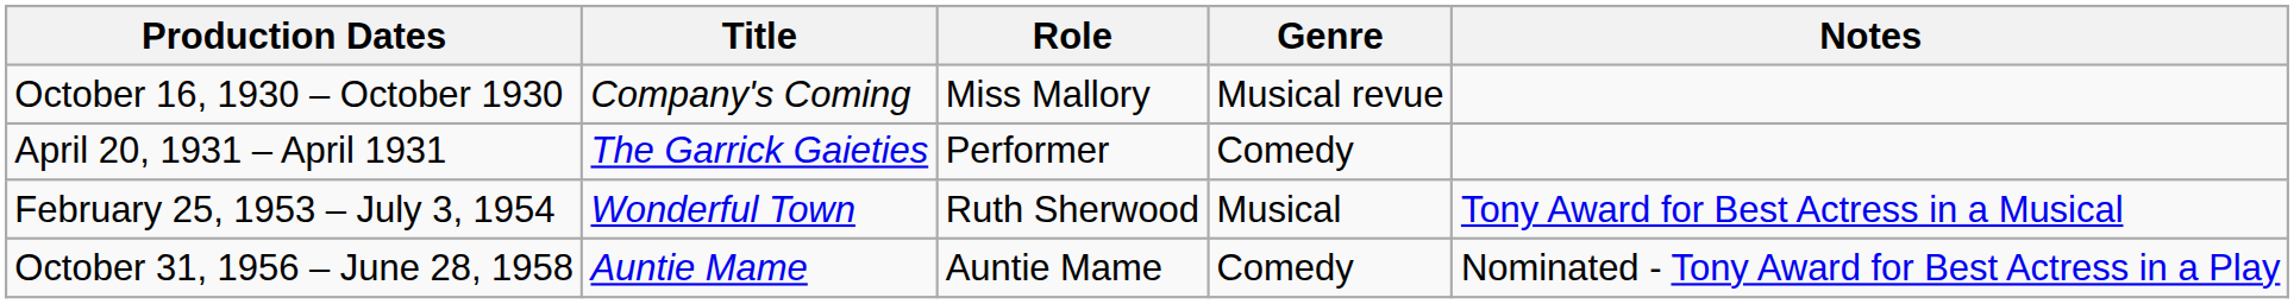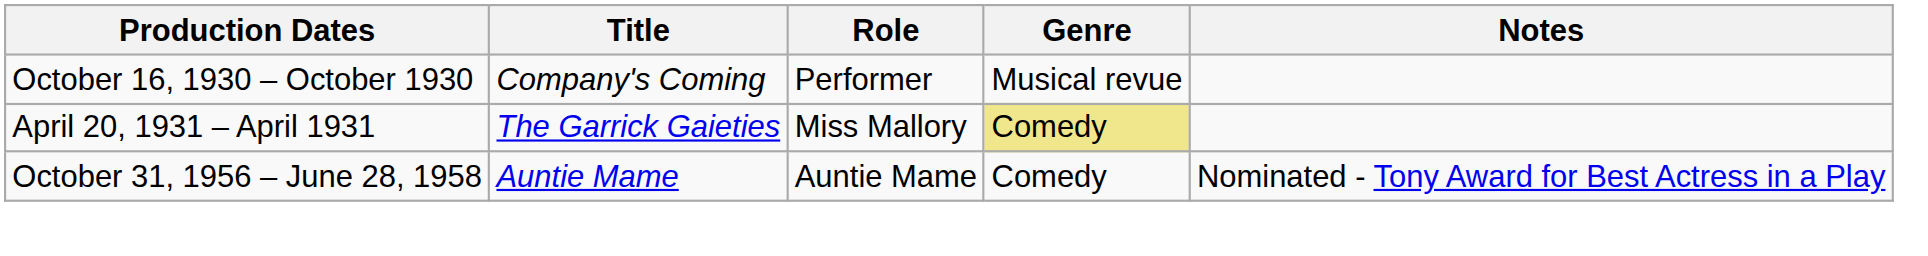October 16, 1930 – October 1930 | Role: Miss Mallory -> Performer
April 20, 1931 – April 1931 | Role: Performer -> Miss Mallory
April 20, 1931 – April 1931 | Genre: no background -> khaki background
- row: February 25, 1953 – July 3, 1954 | Wonderful Town | Ruth Sherwood | Musical | Tony Award for Best Actress in a Musical
